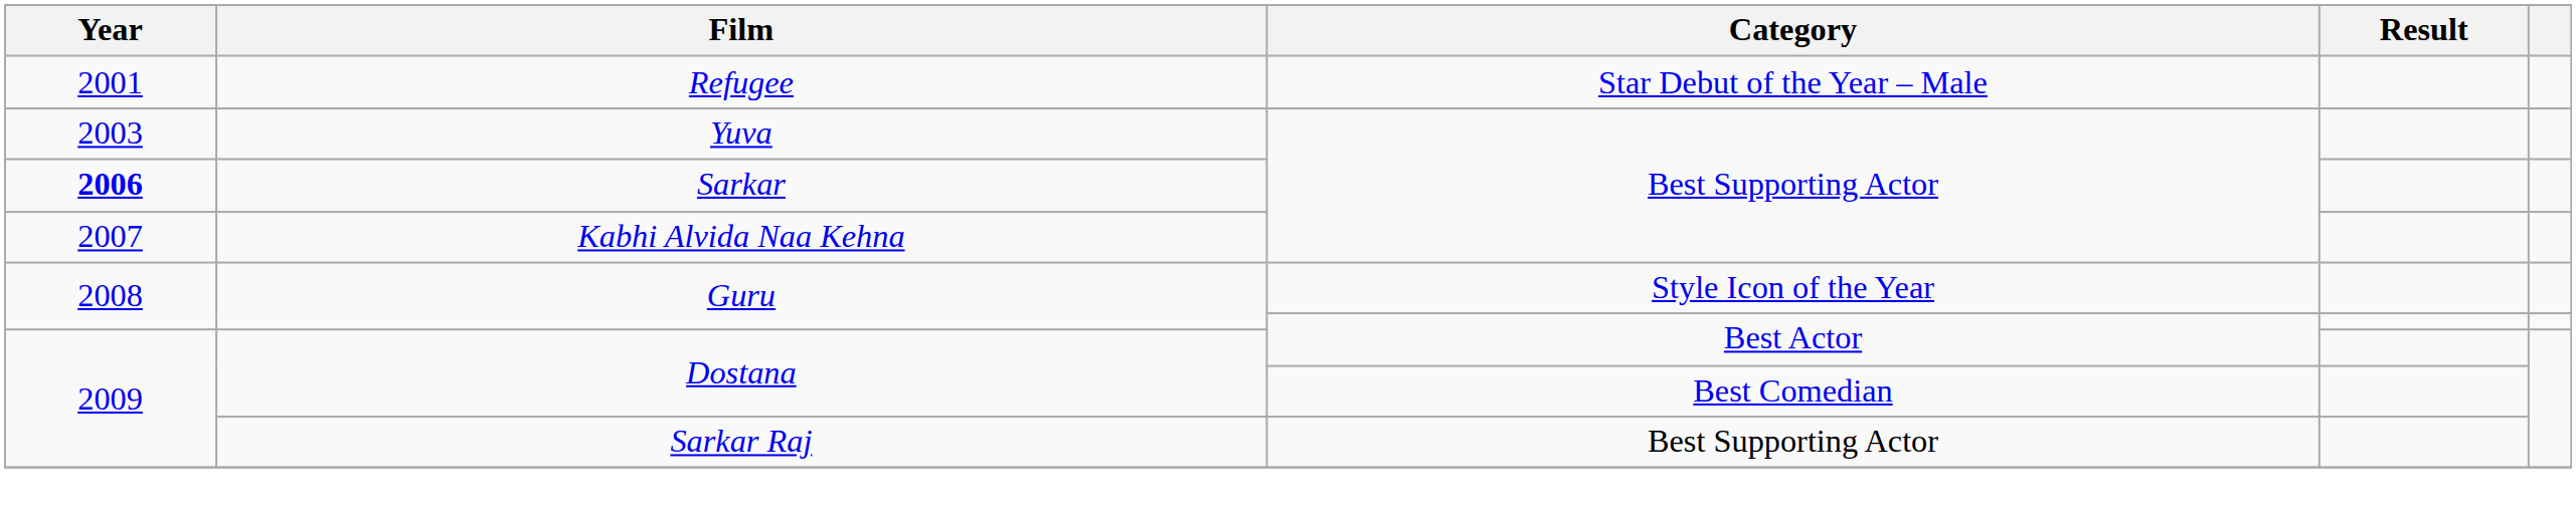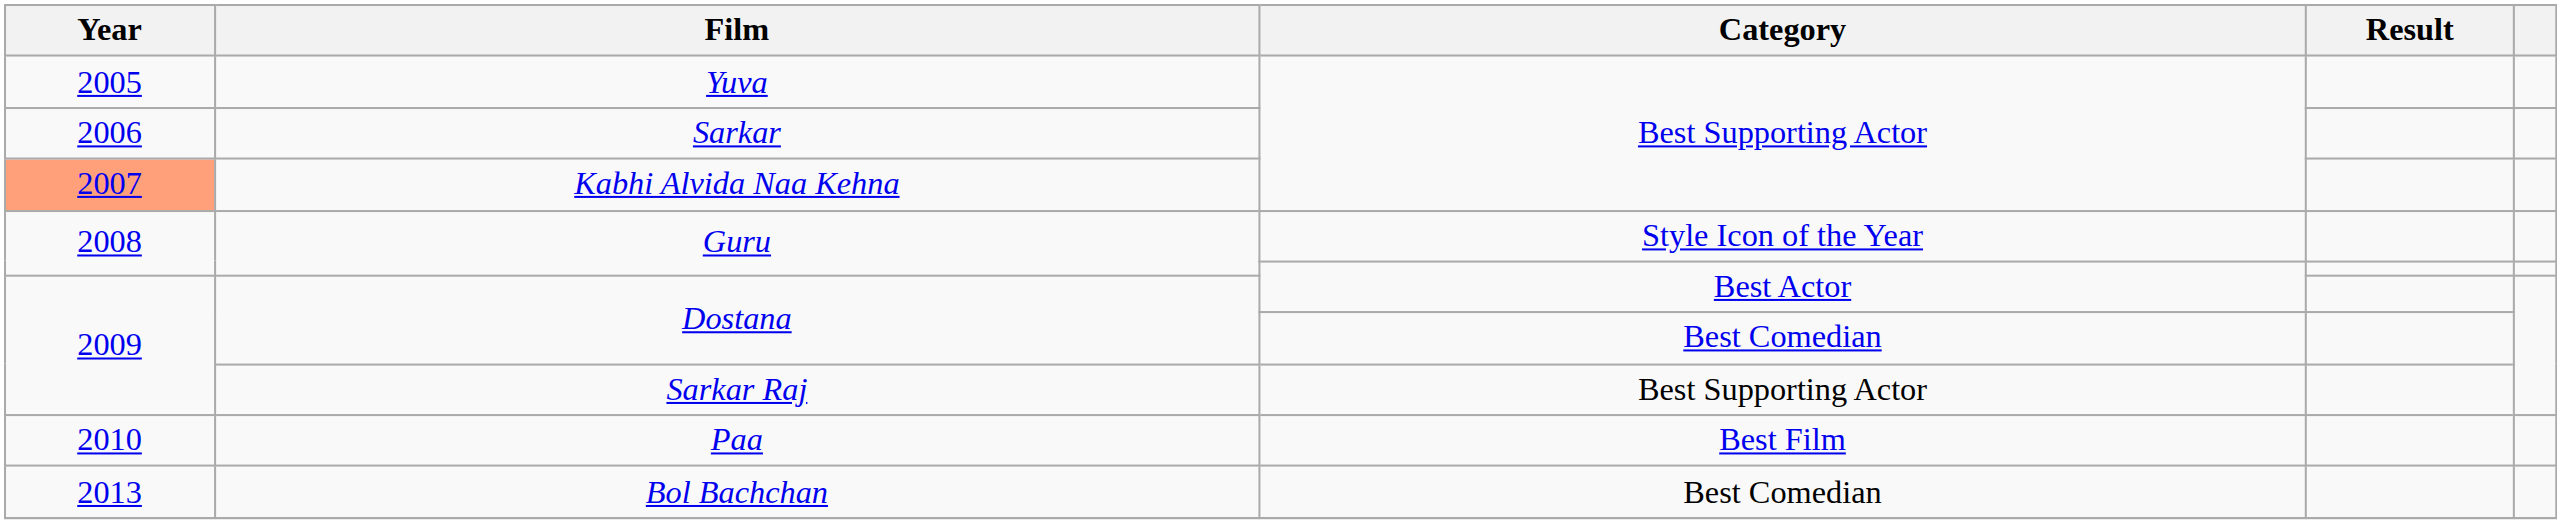- row: 2001 | Refugee | Star Debut of the Year – Male
Yuva | Year: 2003 -> 2005
Sarkar | Year: bold -> normal
Kabhi Alvida Naa Kehna | Year: no background -> lightsalmon background
+ row: 2010 | Paa | Best Film
+ row: 2013 | Bol Bachchan | Best Comedian
